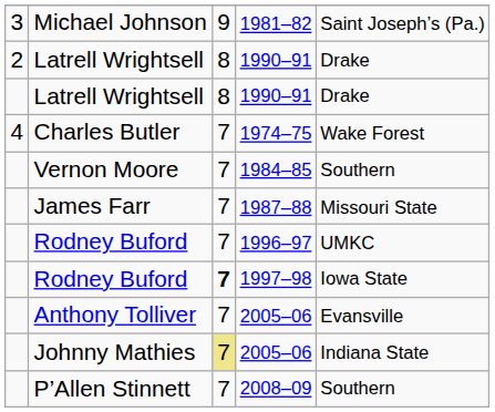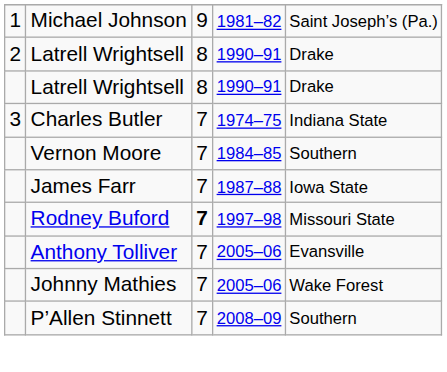Michael Johnson | column 1: 3 -> 1
Charles Butler | column 1: 4 -> 3
Charles Butler | column 5: Wake Forest -> Indiana State
James Farr | column 5: Missouri State -> Iowa State
- row: Rodney Buford | 7 | 1996–97 | UMKC
Rodney Buford / 1997–98 | column 5: Iowa State -> Missouri State
Johnny Mathies | column 3: khaki background -> no background
Johnny Mathies | column 5: Indiana State -> Wake Forest
